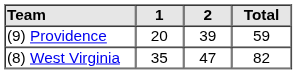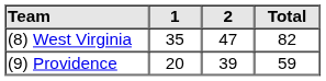rows swapped: (9) Providence <-> (8) West Virginia
